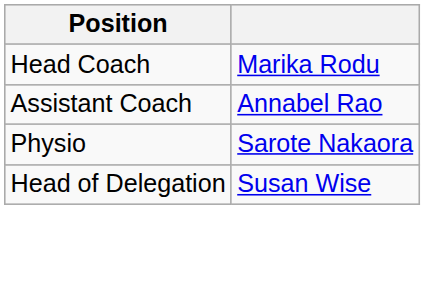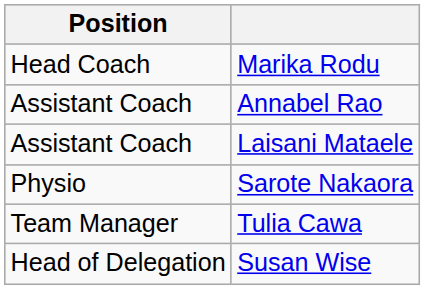+ row: Assistant Coach | Laisani Mataele
+ row: Team Manager | Tulia Cawa
